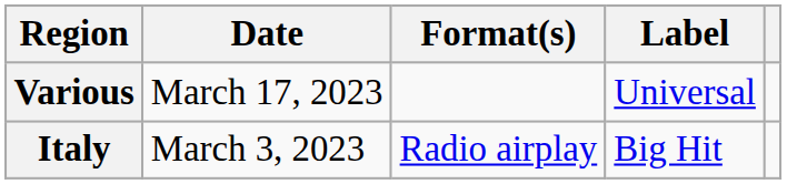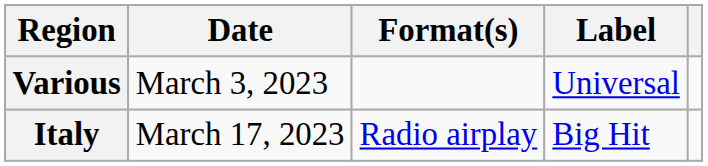Various | Date: March 17, 2023 -> March 3, 2023
Italy | Date: March 3, 2023 -> March 17, 2023
